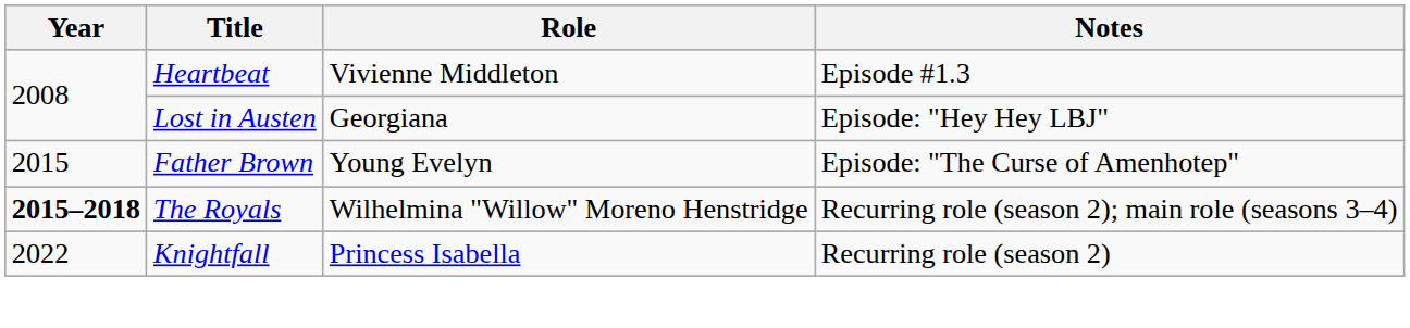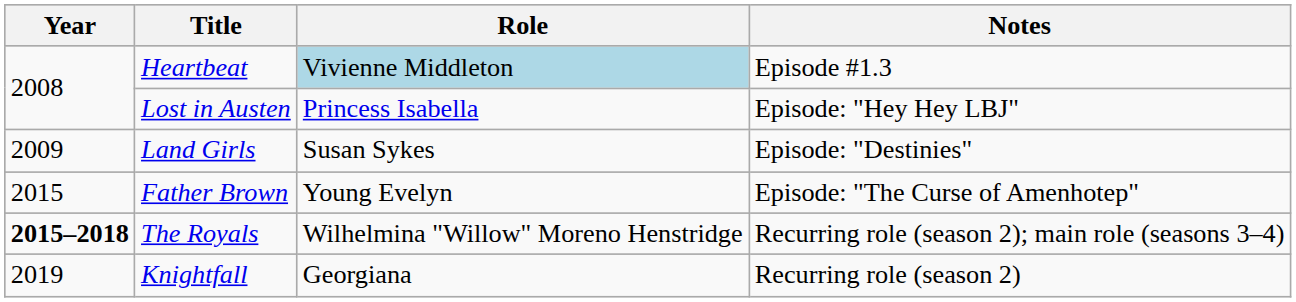Heartbeat | Role: no background -> lightblue background
Lost in Austen | Role: Georgiana -> Princess Isabella
+ row: 2009 | Land Girls | Susan Sykes | Episode: "Destinies"
Knightfall | Year: 2022 -> 2019
Knightfall | Role: Princess Isabella -> Georgiana
